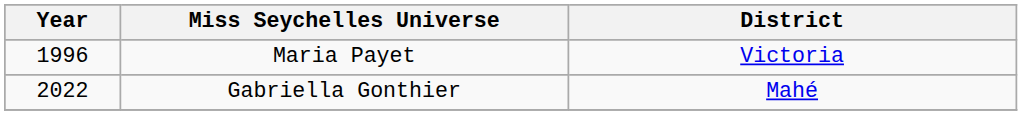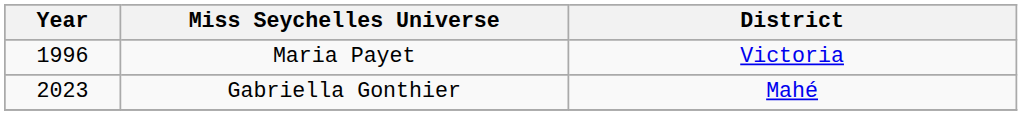Gabriella Gonthier | Year: 2022 -> 2023
